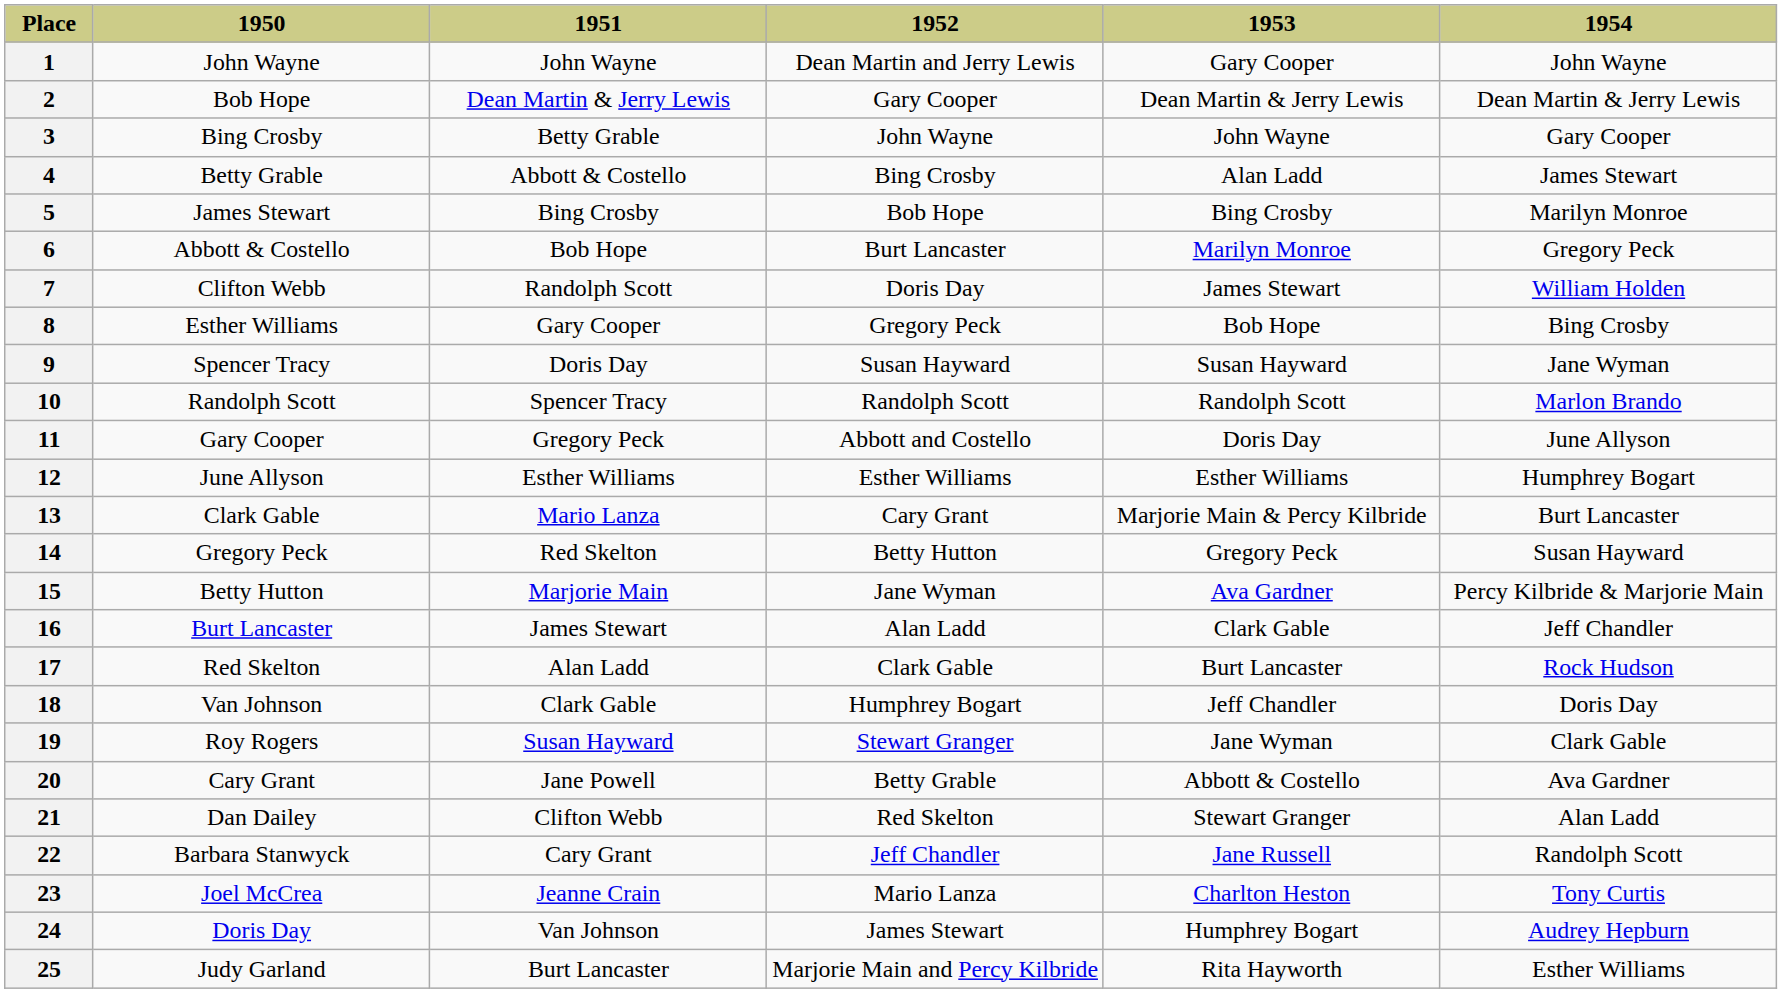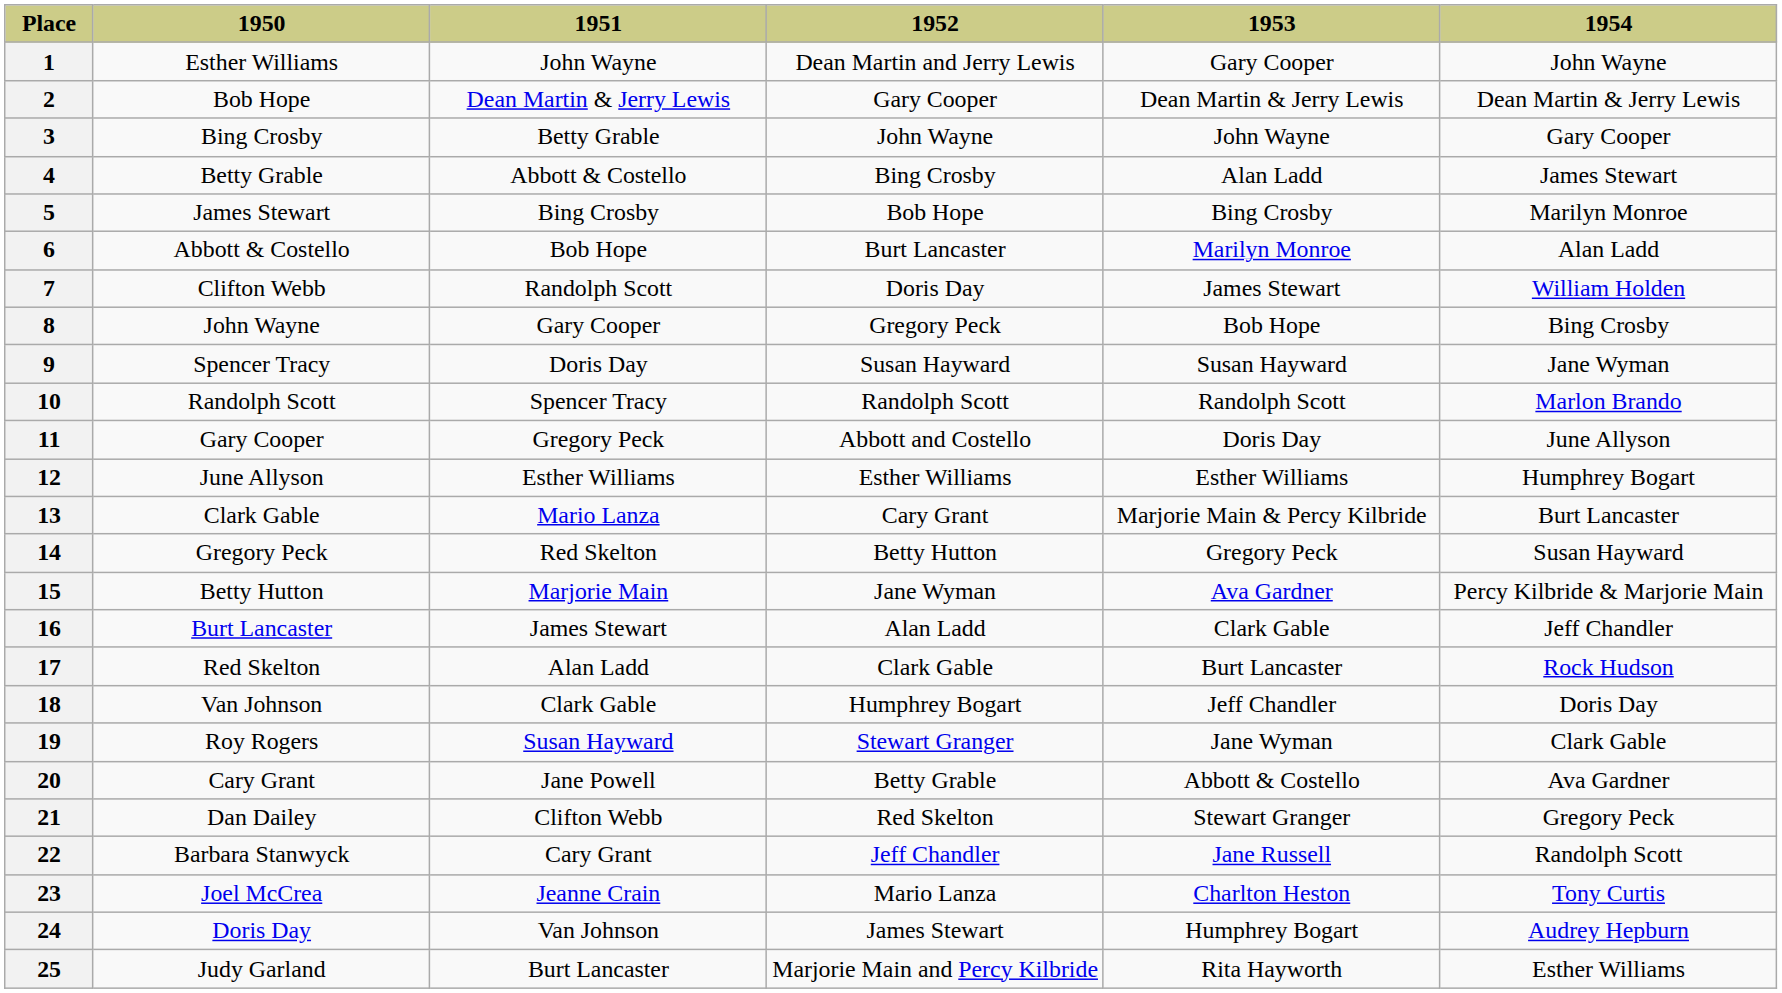1 | 1950: John Wayne -> Esther Williams
6 | 1954: Gregory Peck -> Alan Ladd
8 | 1950: Esther Williams -> John Wayne
21 | 1954: Alan Ladd -> Gregory Peck
